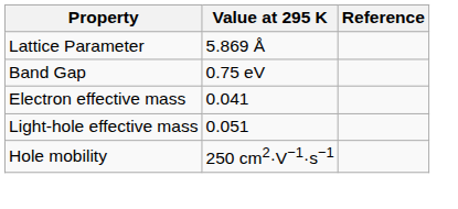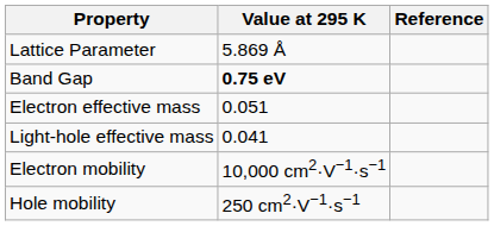Band Gap | Value at 295 K: normal -> bold
Electron effective mass | Value at 295 K: 0.041 -> 0.051
Light-hole effective mass | Value at 295 K: 0.051 -> 0.041
+ row: Electron mobility | 10,000 cm2·V−1·s−1
